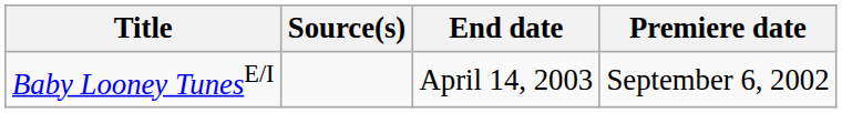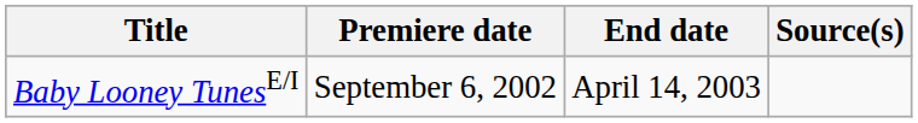columns swapped: Premiere date <-> Source(s)
